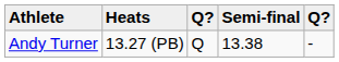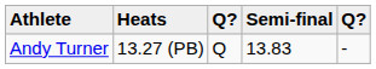Andy Turner | Semi-final: 13.38 -> 13.83
